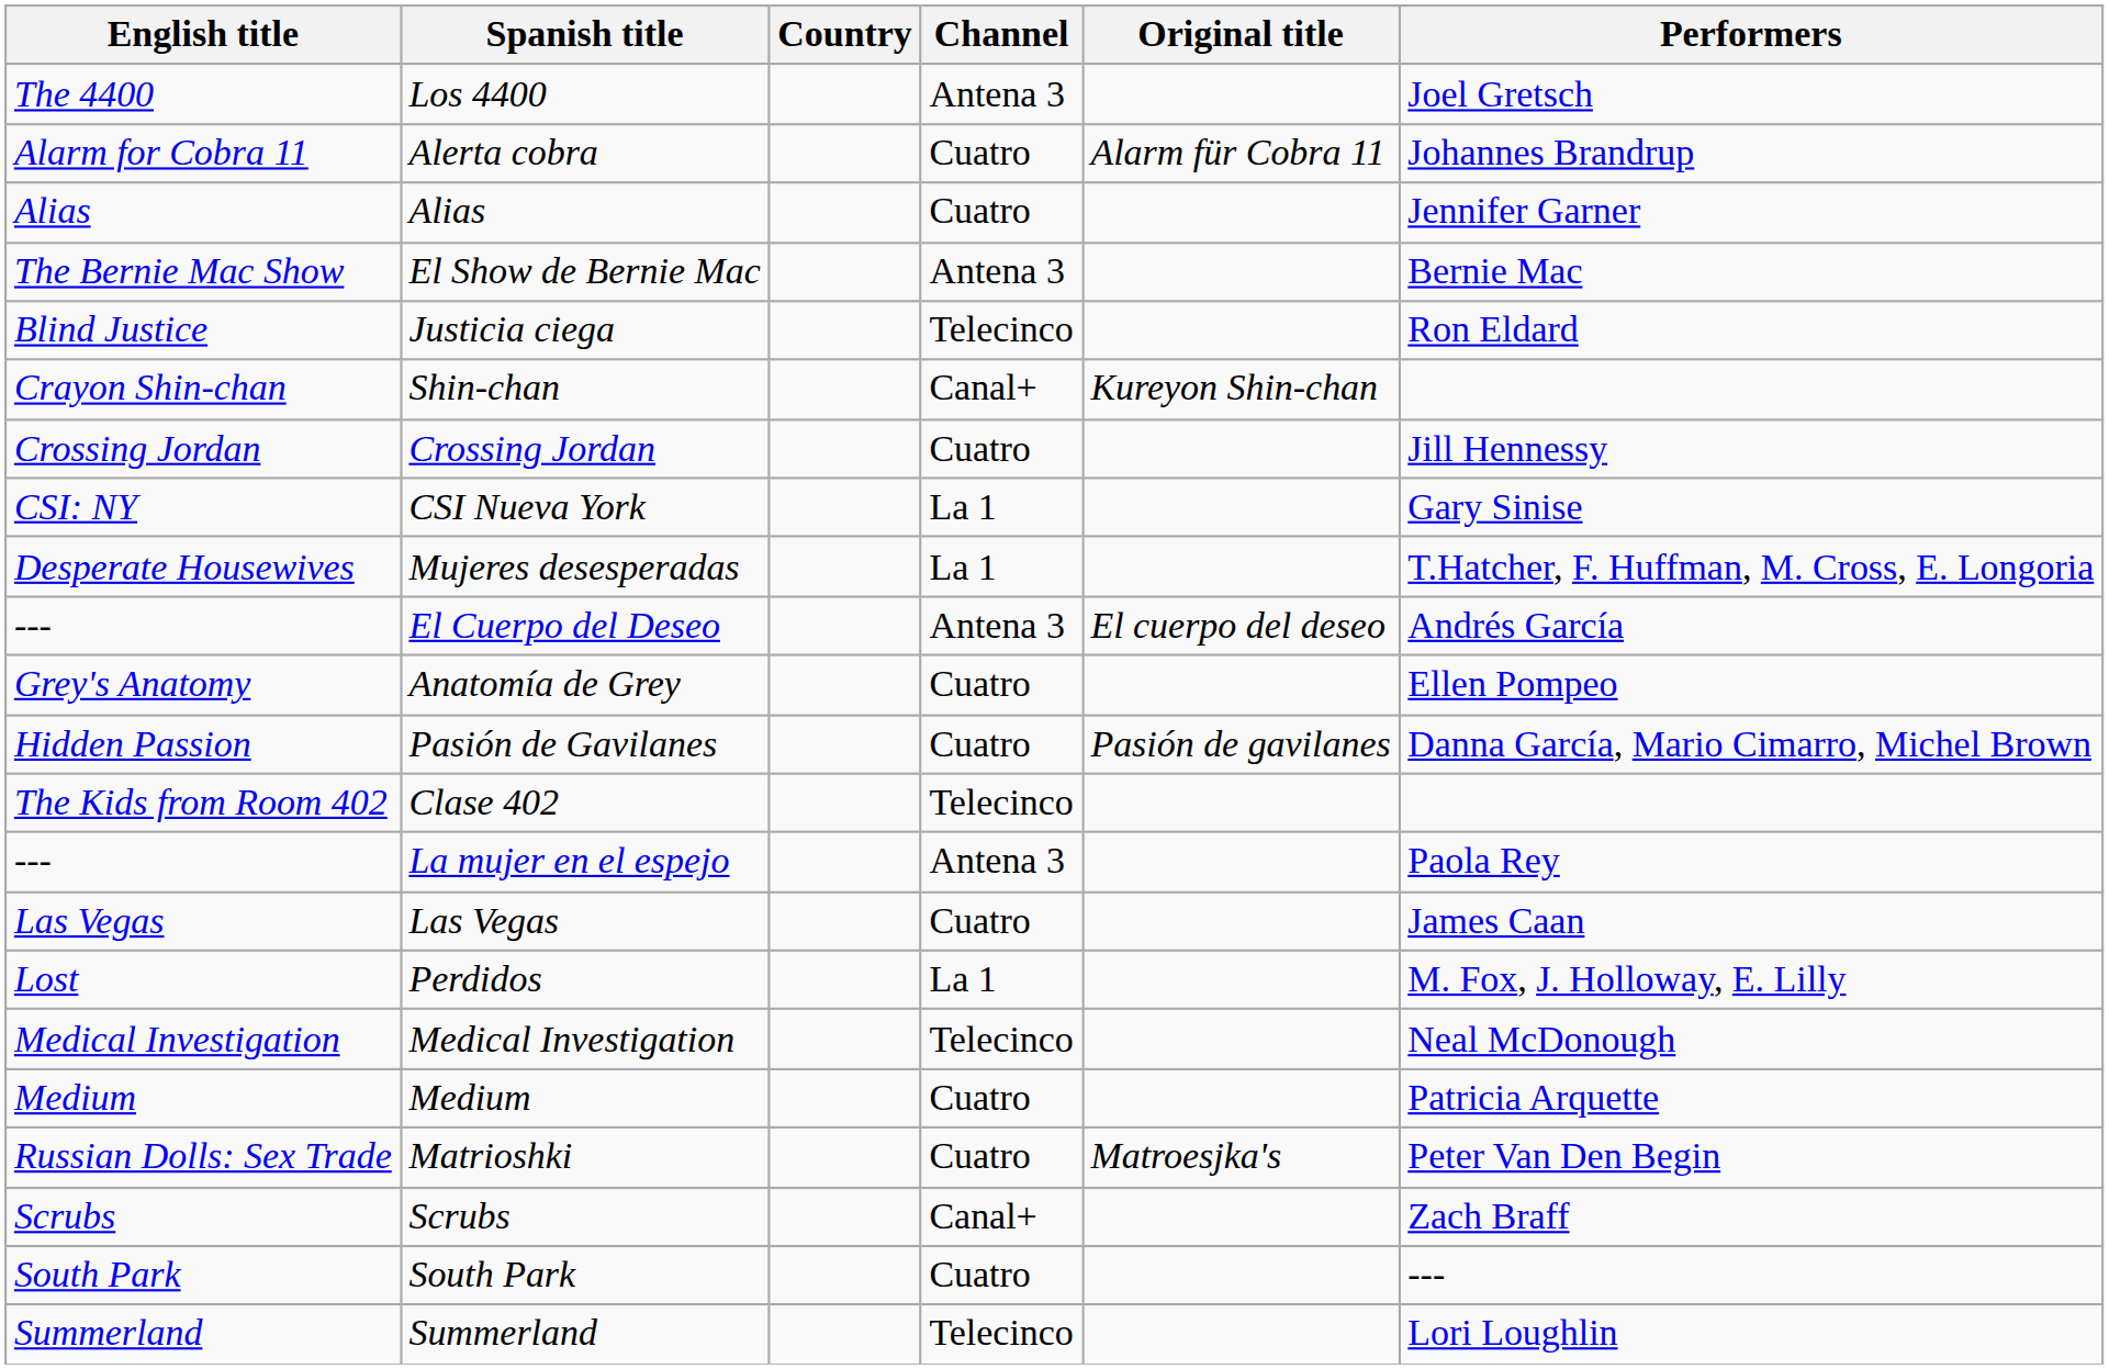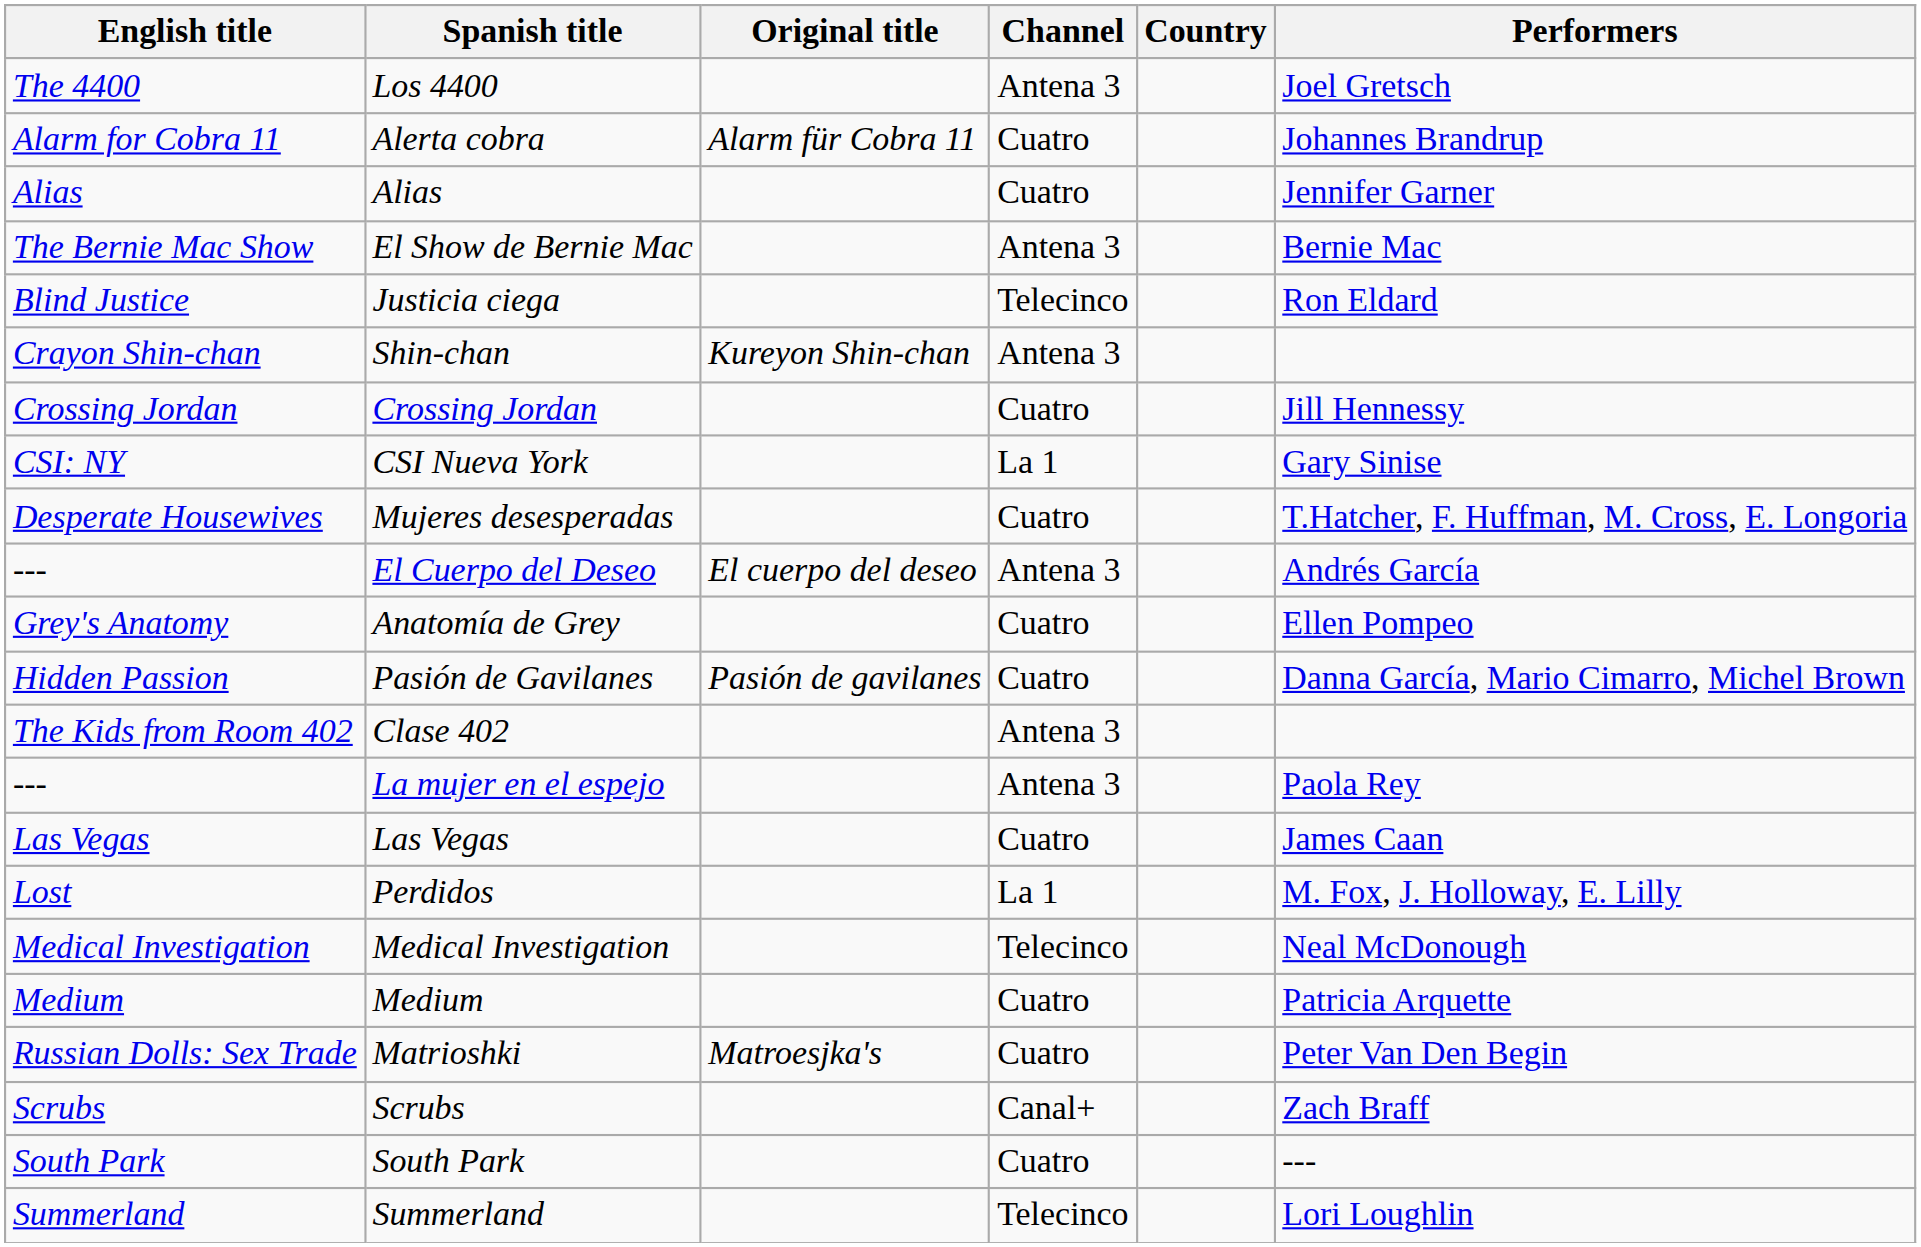columns swapped: Original title <-> Country
Shin-chan | Channel: Canal+ -> Antena 3
Mujeres desesperadas | Channel: La 1 -> Cuatro
Clase 402 | Channel: Telecinco -> Antena 3
